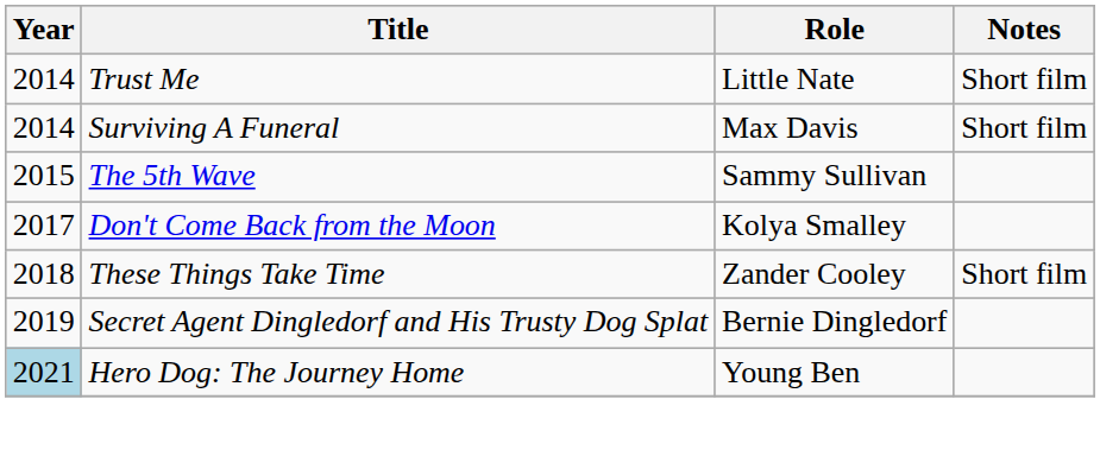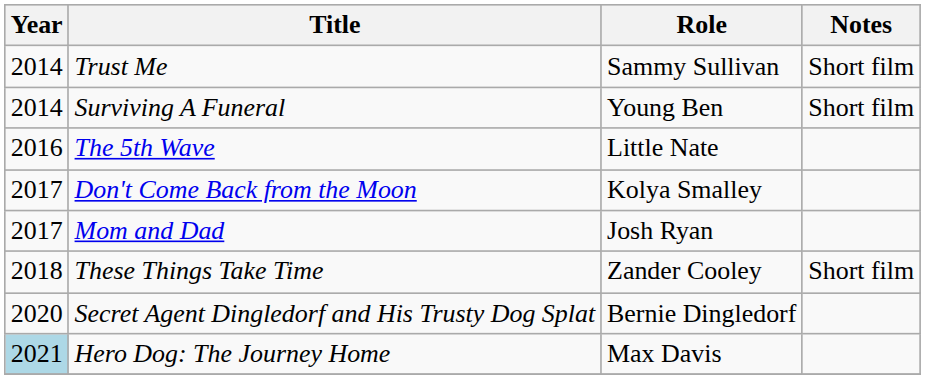Trust Me | Role: Little Nate -> Sammy Sullivan
Surviving A Funeral | Role: Max Davis -> Young Ben
The 5th Wave | Year: 2015 -> 2016
The 5th Wave | Role: Sammy Sullivan -> Little Nate
+ row: 2017 | Mom and Dad | Josh Ryan
Secret Agent Dingledorf and His Trusty Dog Splat | Year: 2019 -> 2020
Hero Dog: The Journey Home | Role: Young Ben -> Max Davis
